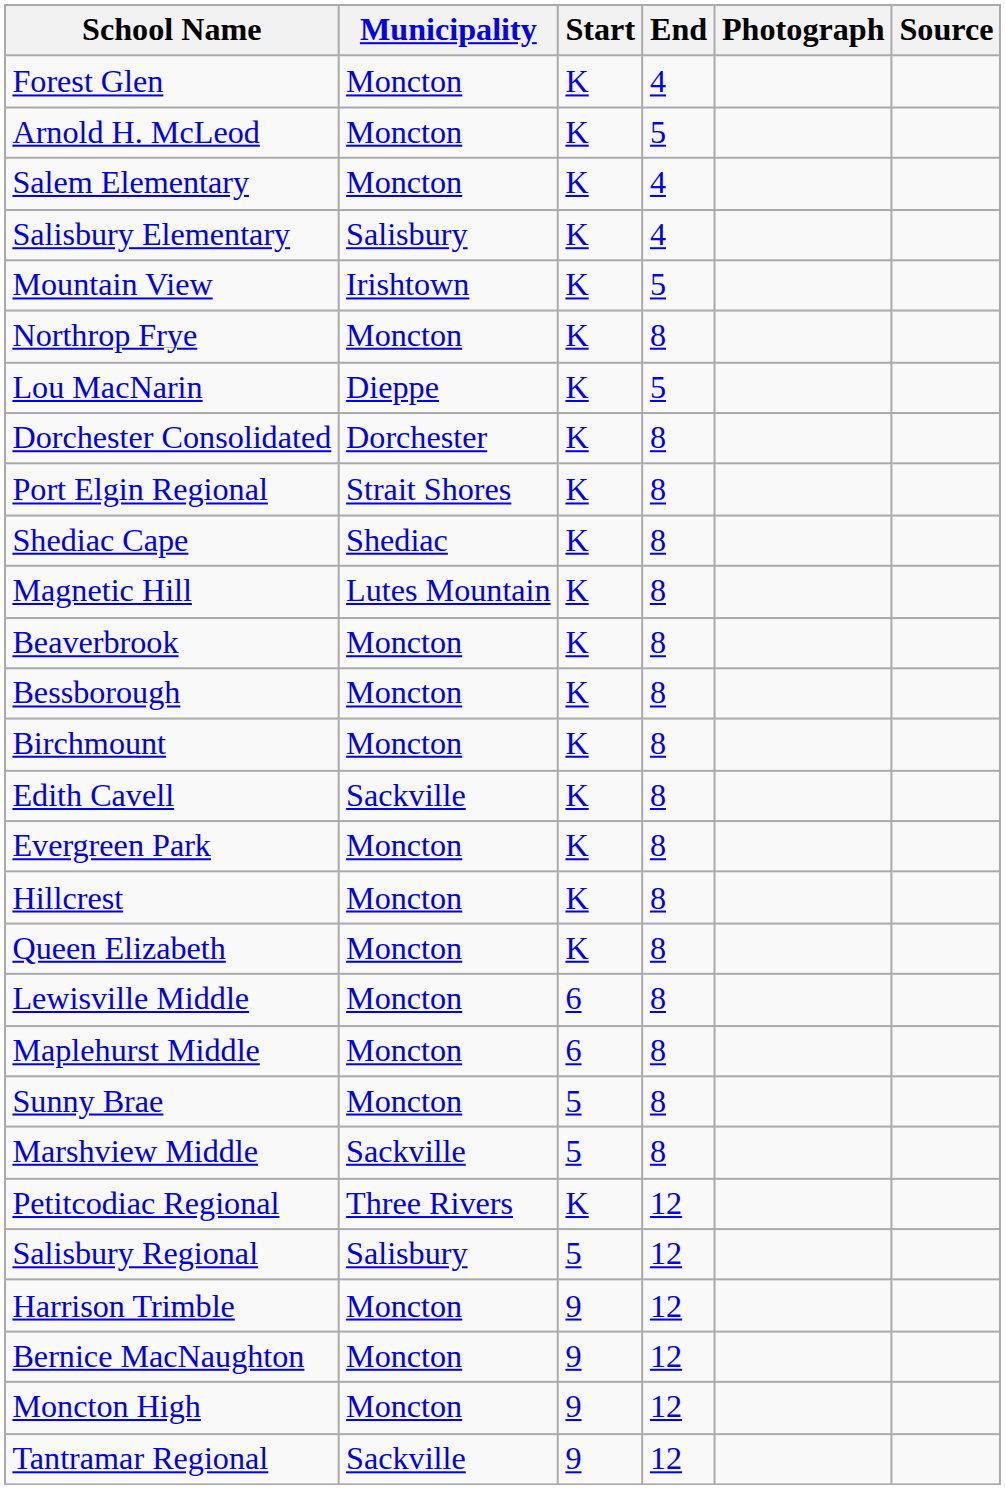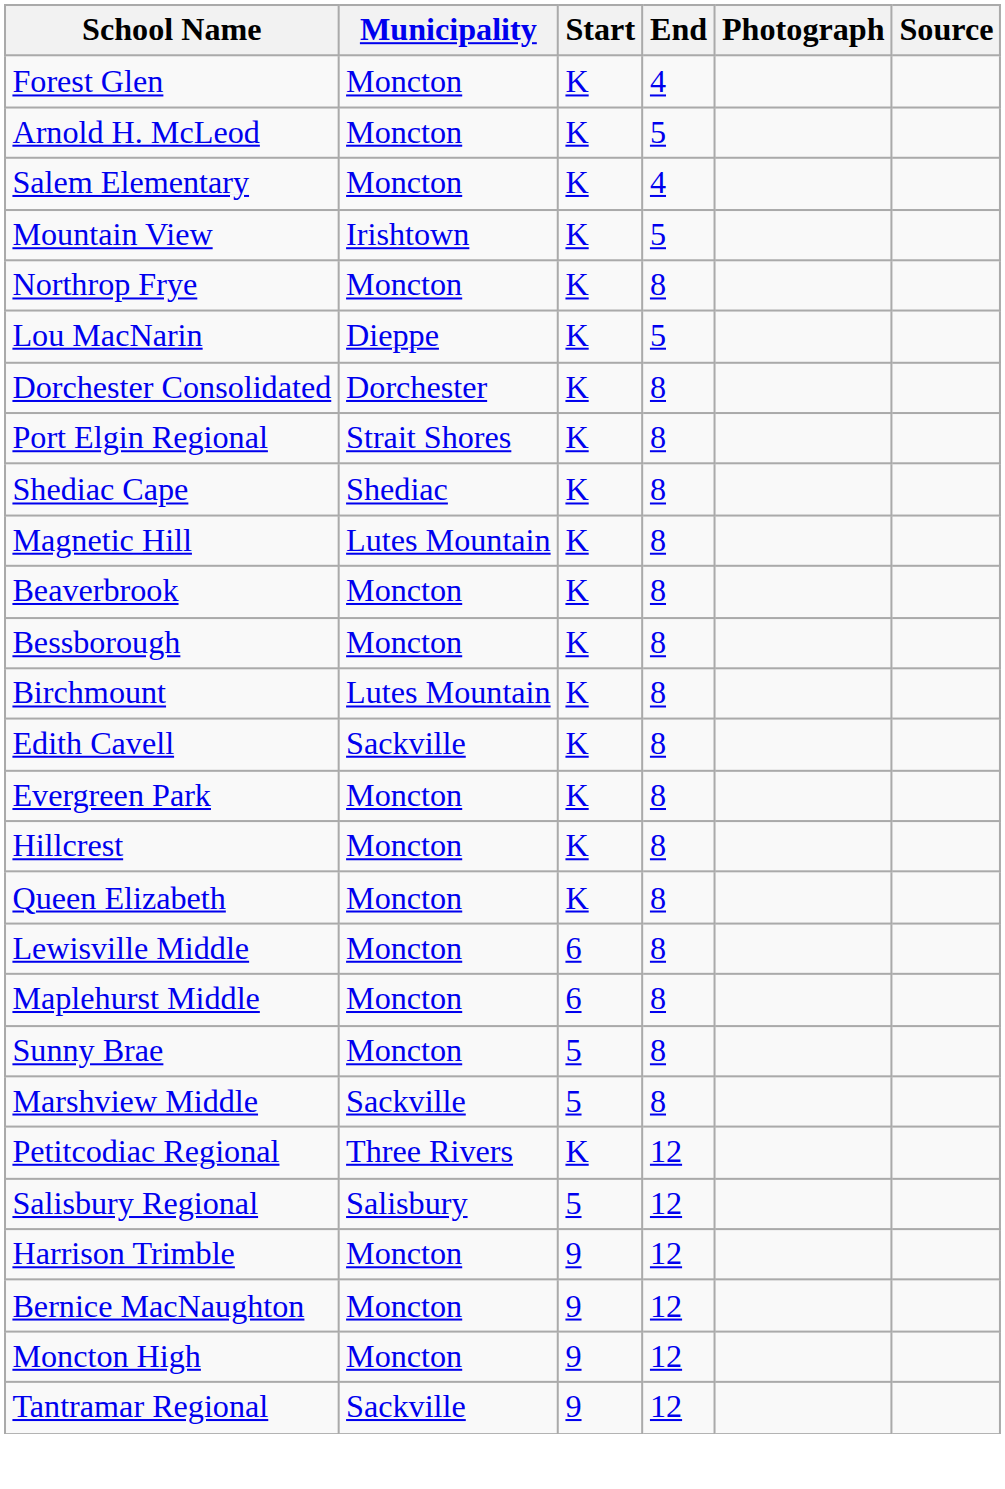- row: Salisbury Elementary | Salisbury | K | 4
Birchmount | Municipality: Moncton -> Lutes Mountain
